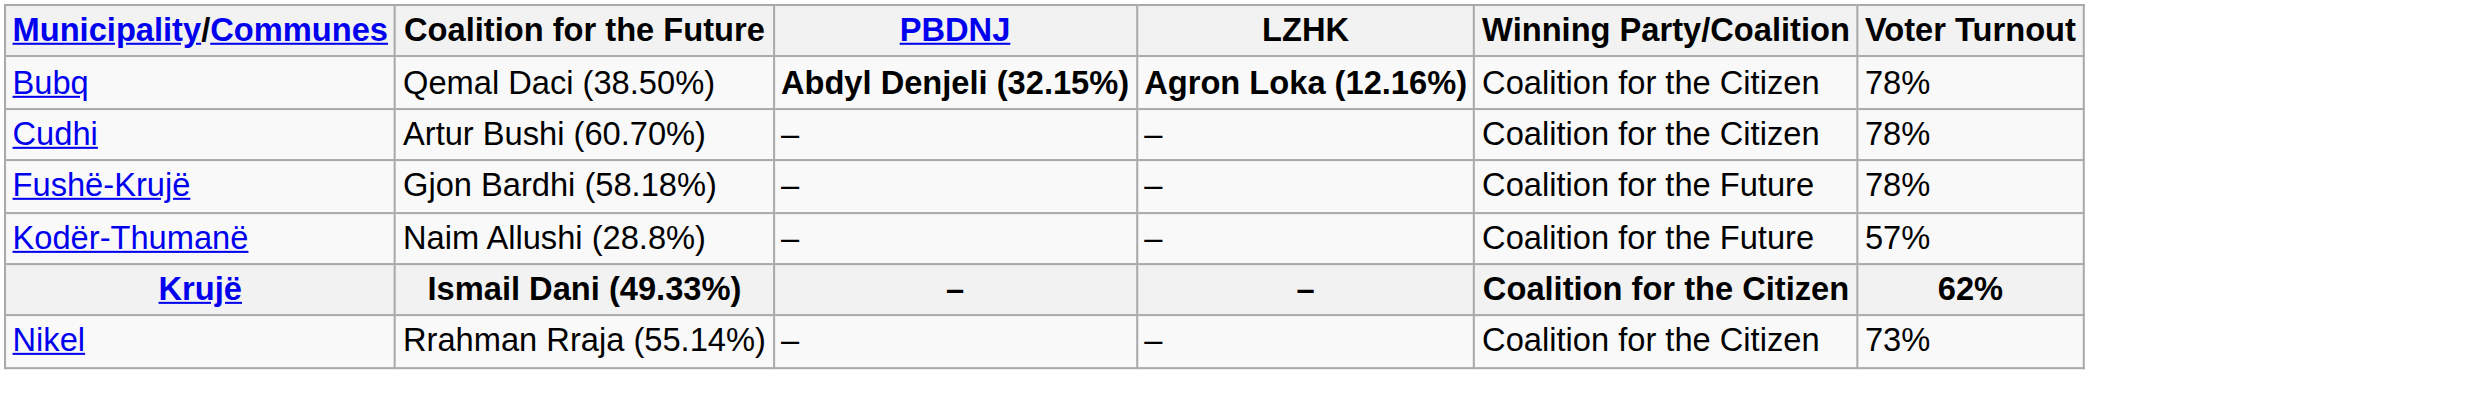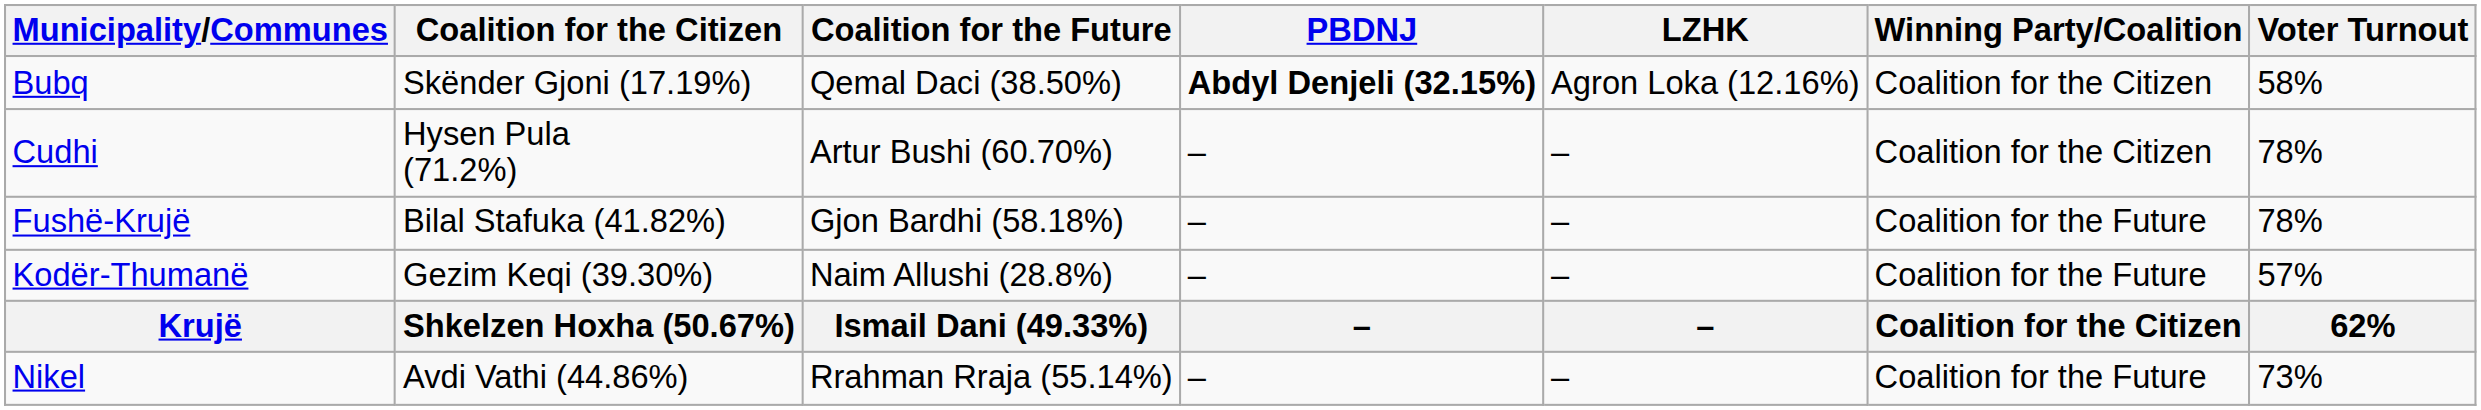+ column: Coalition for the Citizen | Skënder Gjoni (17.19%) | Hysen Pula (71.2%) | Bilal Stafuka (41.82%) | Gezim Keqi (39.30%) | Shkelzen Hoxha (50.67%) | Avdi Vathi (44.86%)
Bubq | LZHK: bold -> normal
Bubq | Voter Turnout: 78% -> 58%
Nikel | Winning Party/Coalition: Coalition for the Citizen -> Coalition for the Future
